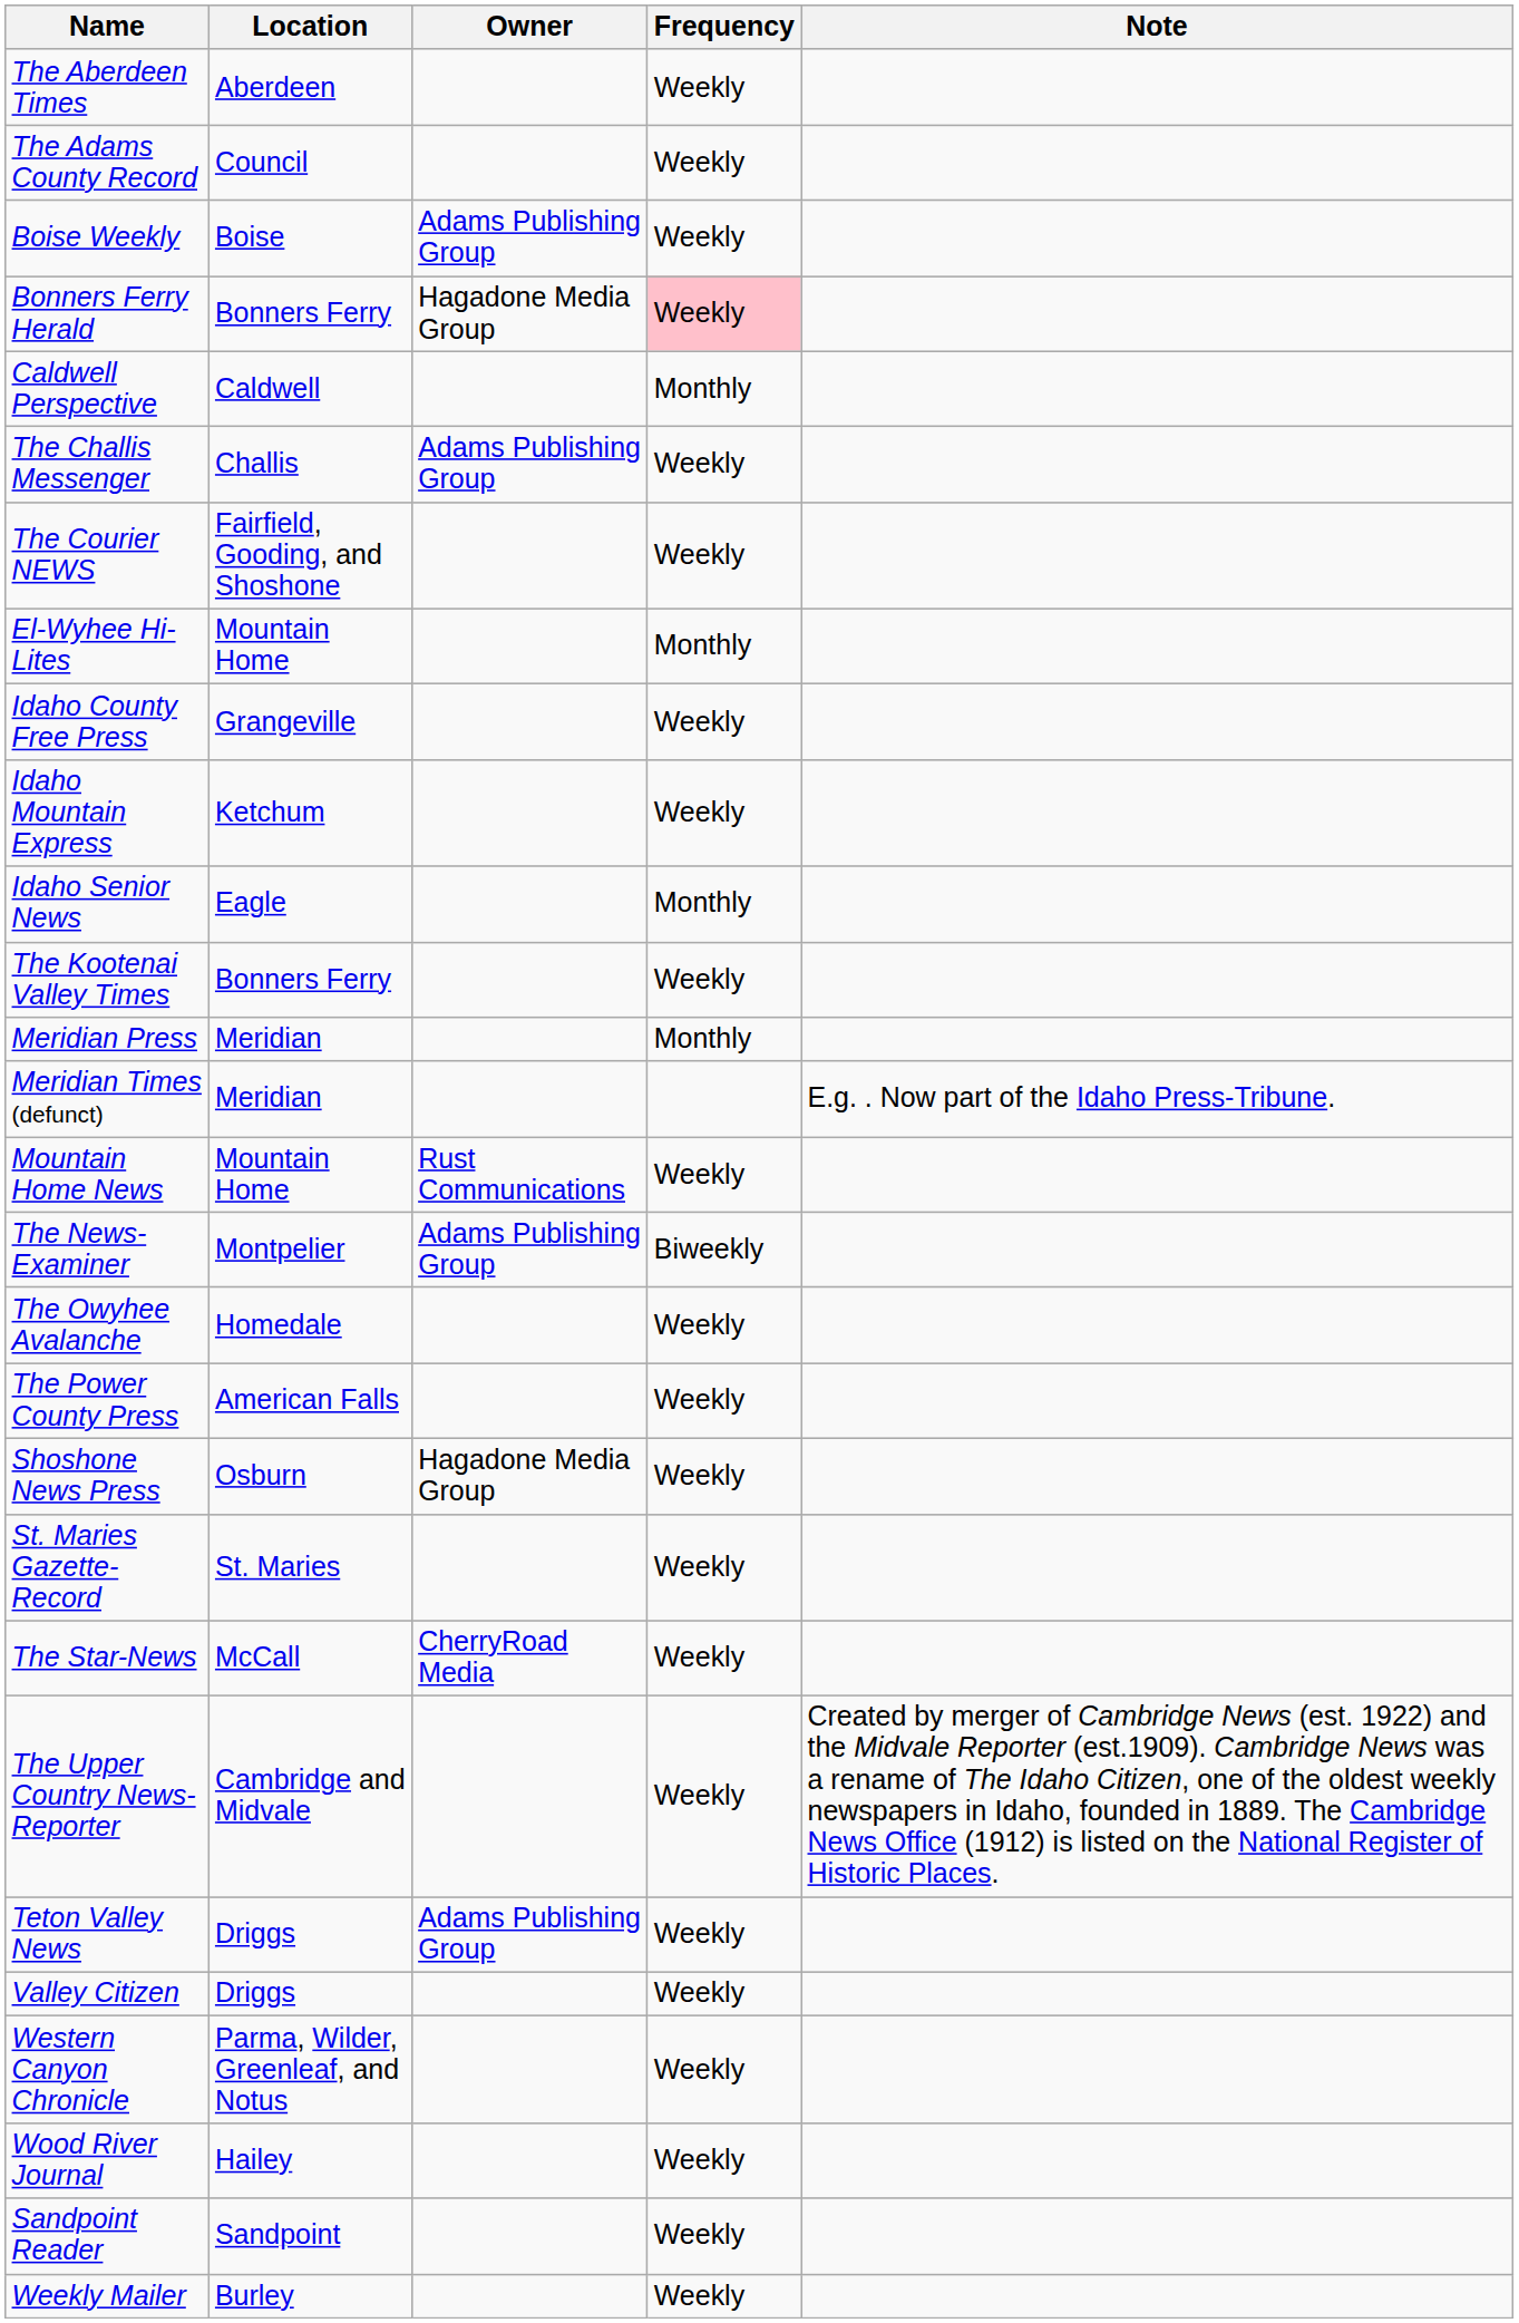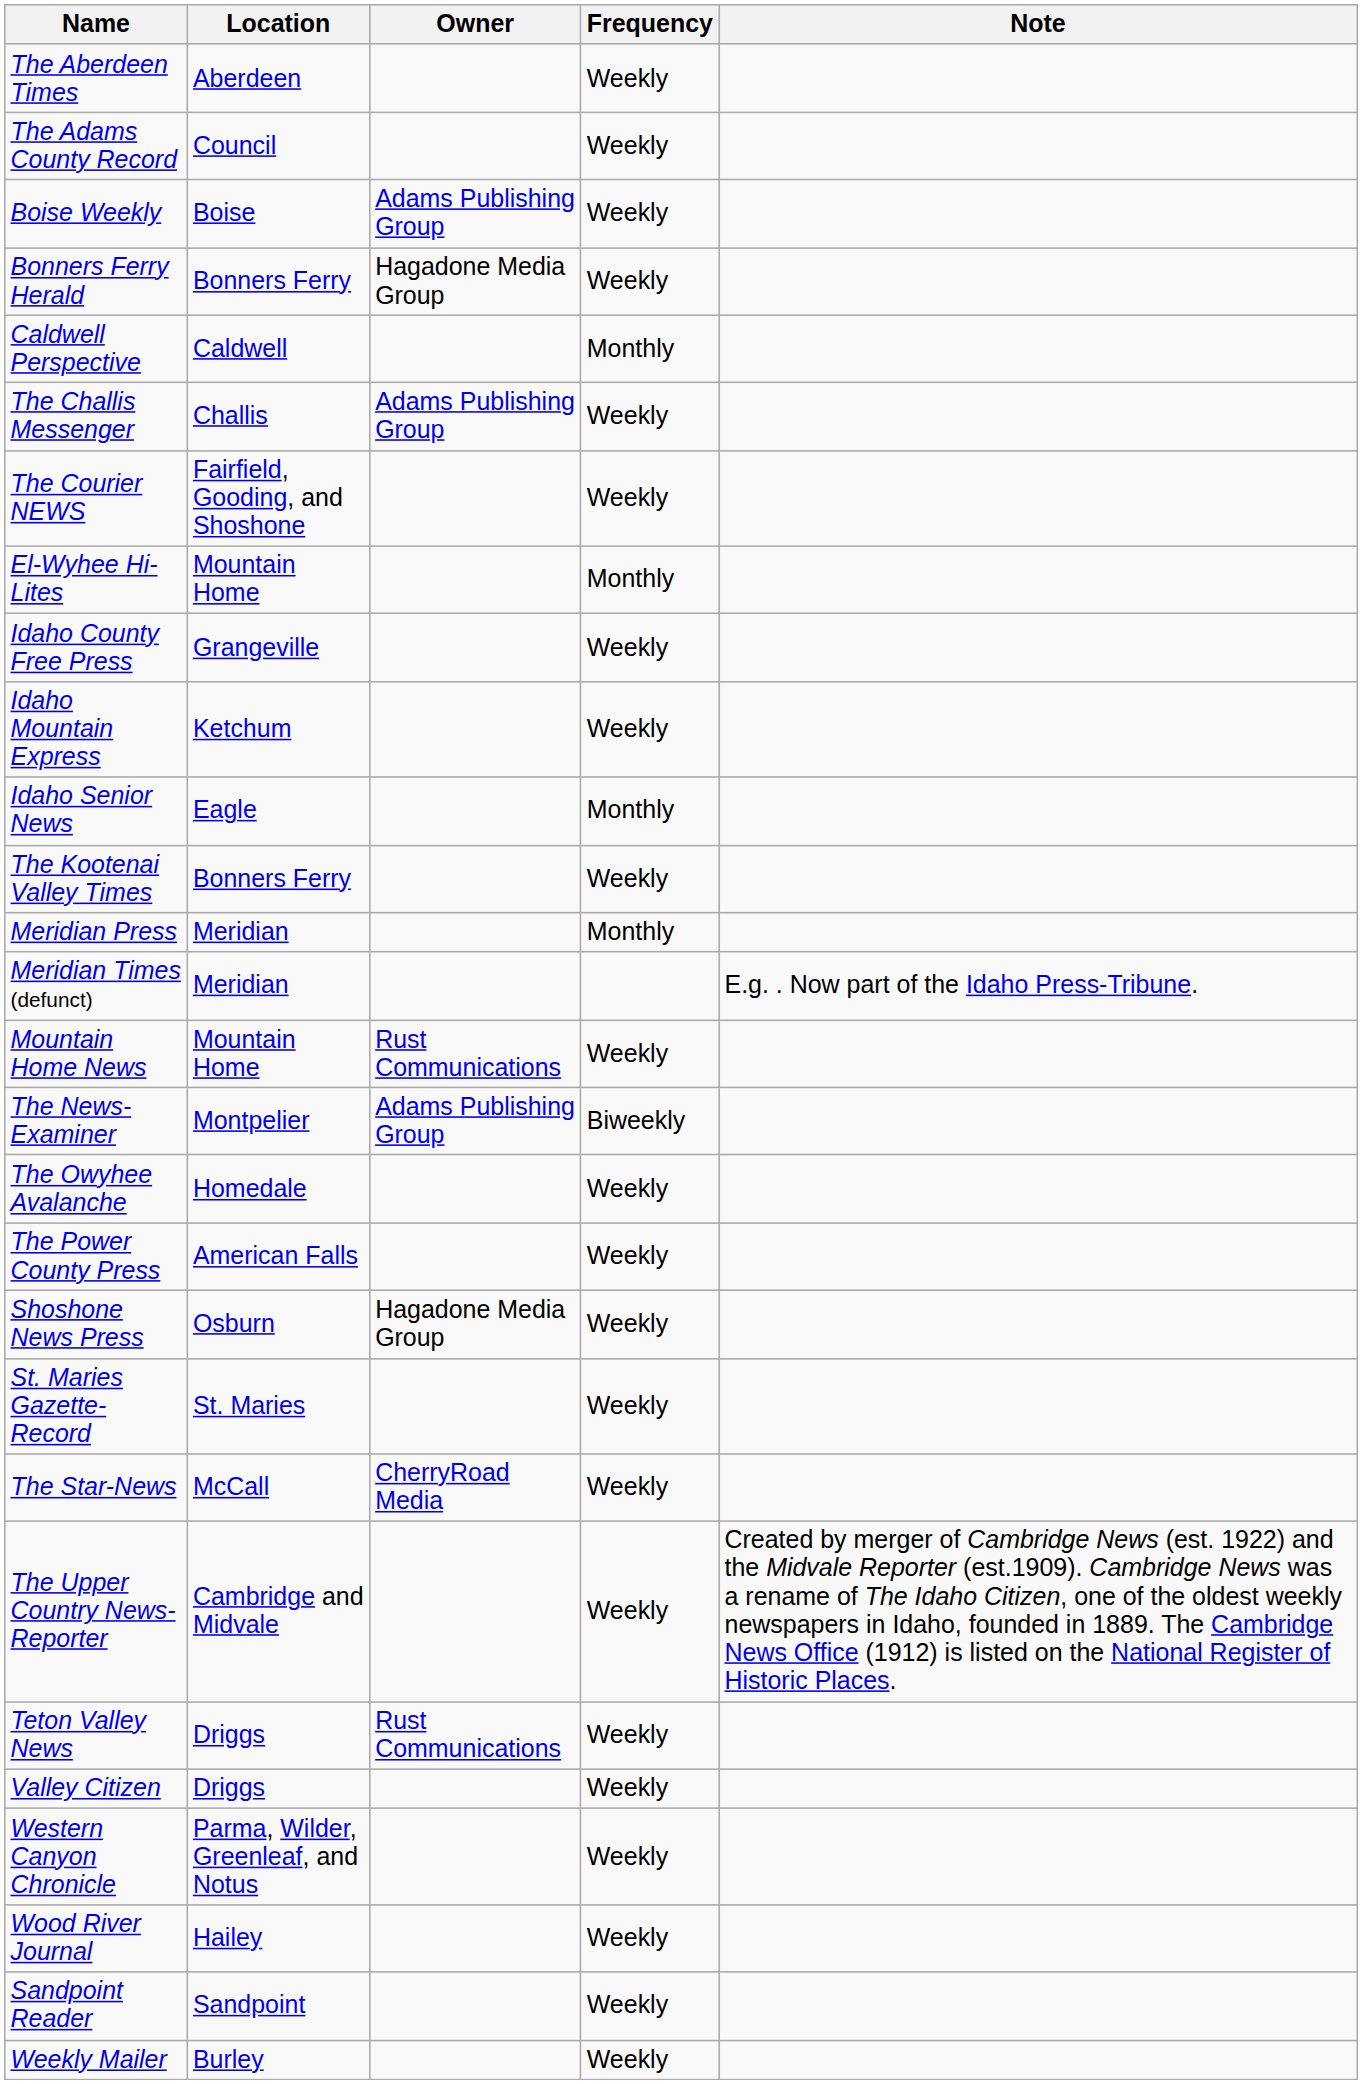Bonners Ferry Herald | Frequency: pink background -> no background
Teton Valley News | Owner: Adams Publishing Group -> Rust Communications
